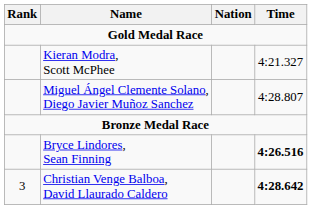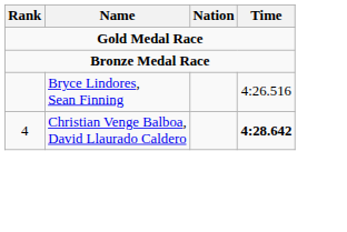- row: Kieran Modra, Scott McPhee | 4:21.327
- row: Miguel Ángel Clemente Solano, Diego Javier Muñoz Sanchez | 4:28.807
Bryce Lindores, Sean Finning | Time: bold -> normal
Christian Venge Balboa, David Llaurado Caldero | Rank: 3 -> 4
